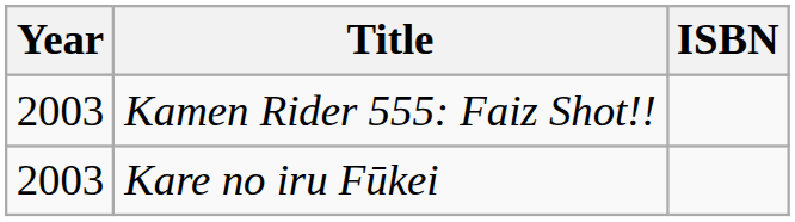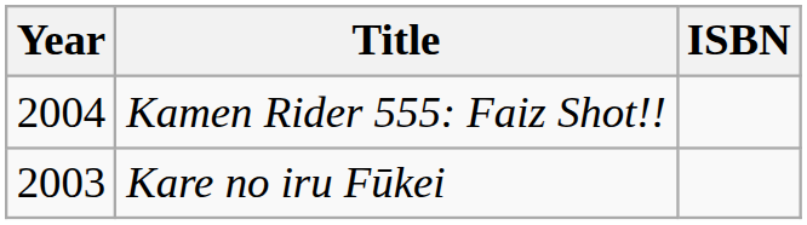Kamen Rider 555: Faiz Shot!! | Year: 2003 -> 2004
